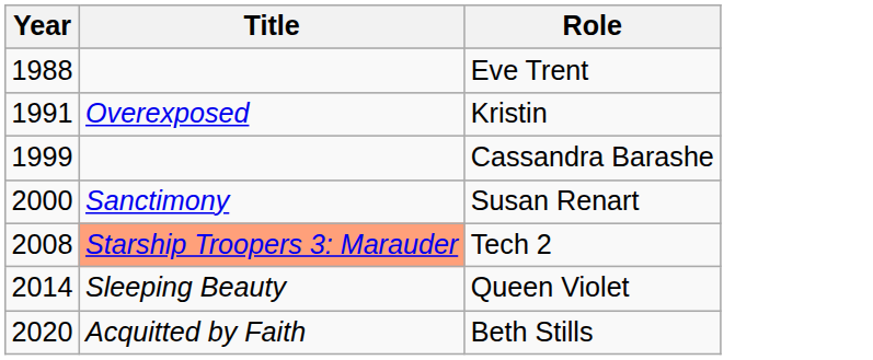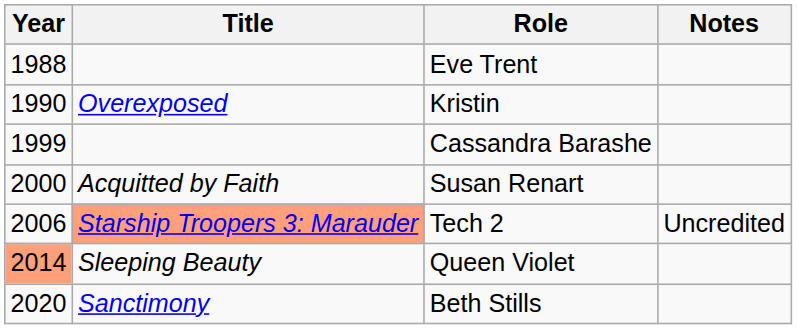+ column: Notes | Uncredited
Kristin | Year: 1991 -> 1990
Susan Renart | Title: Sanctimony -> Acquitted by Faith
Tech 2 | Year: 2008 -> 2006
Queen Violet | Year: no background -> lightsalmon background
Beth Stills | Title: Acquitted by Faith -> Sanctimony
